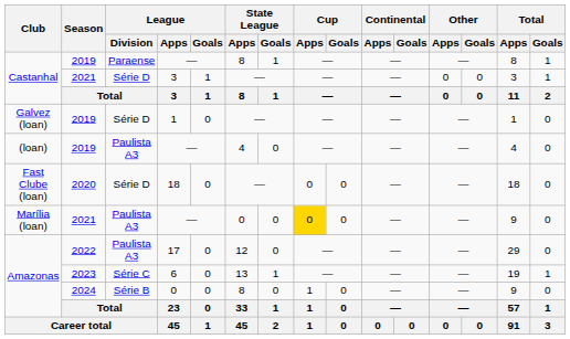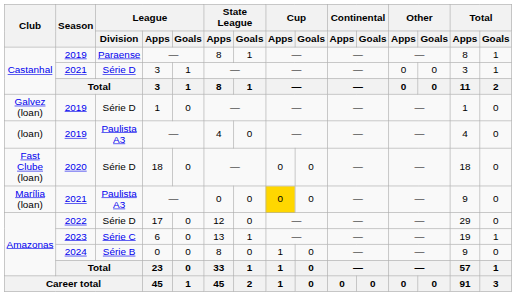17 | League / Division: Paulista A3 -> Série D
